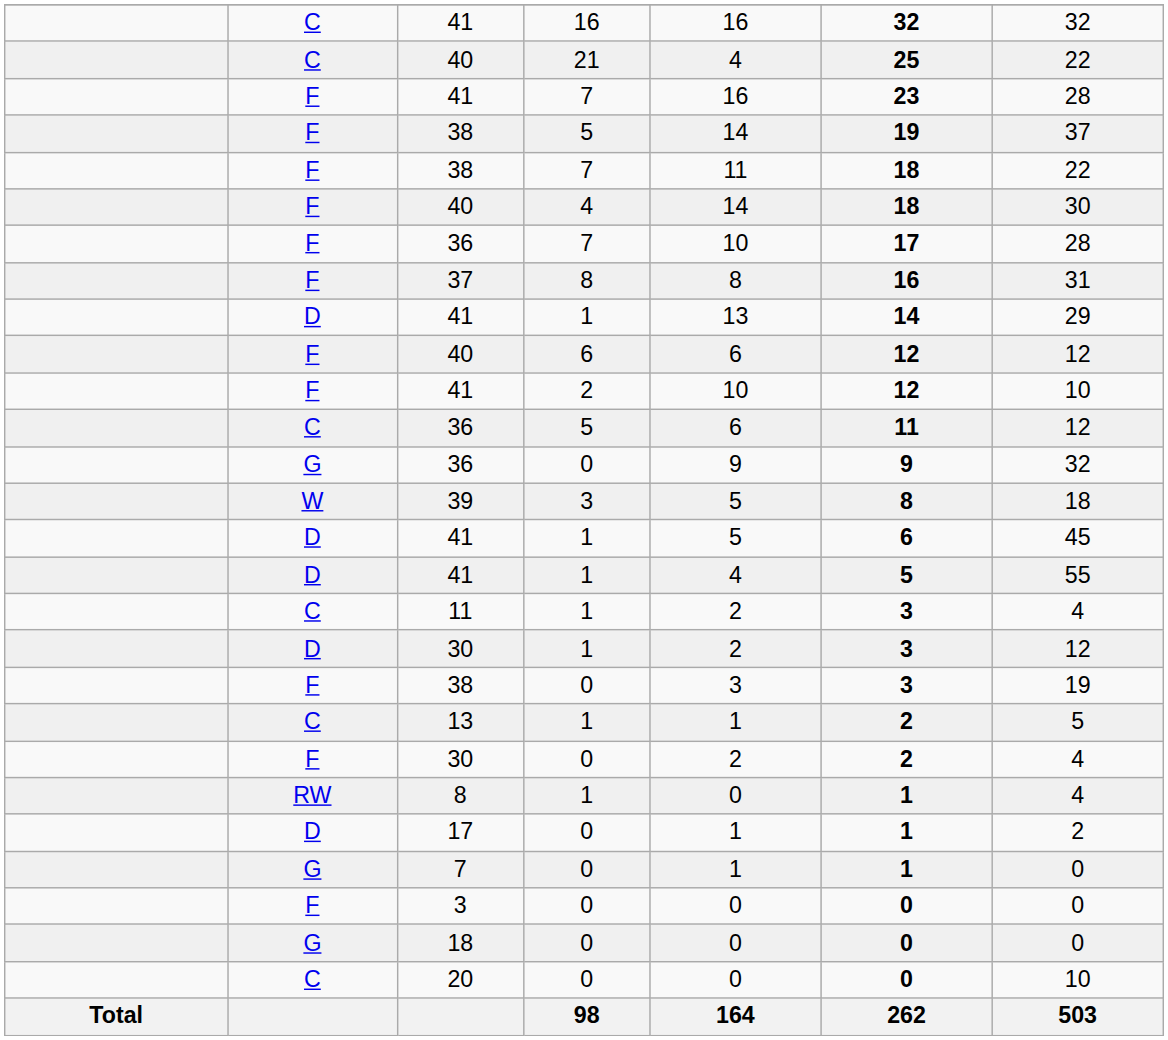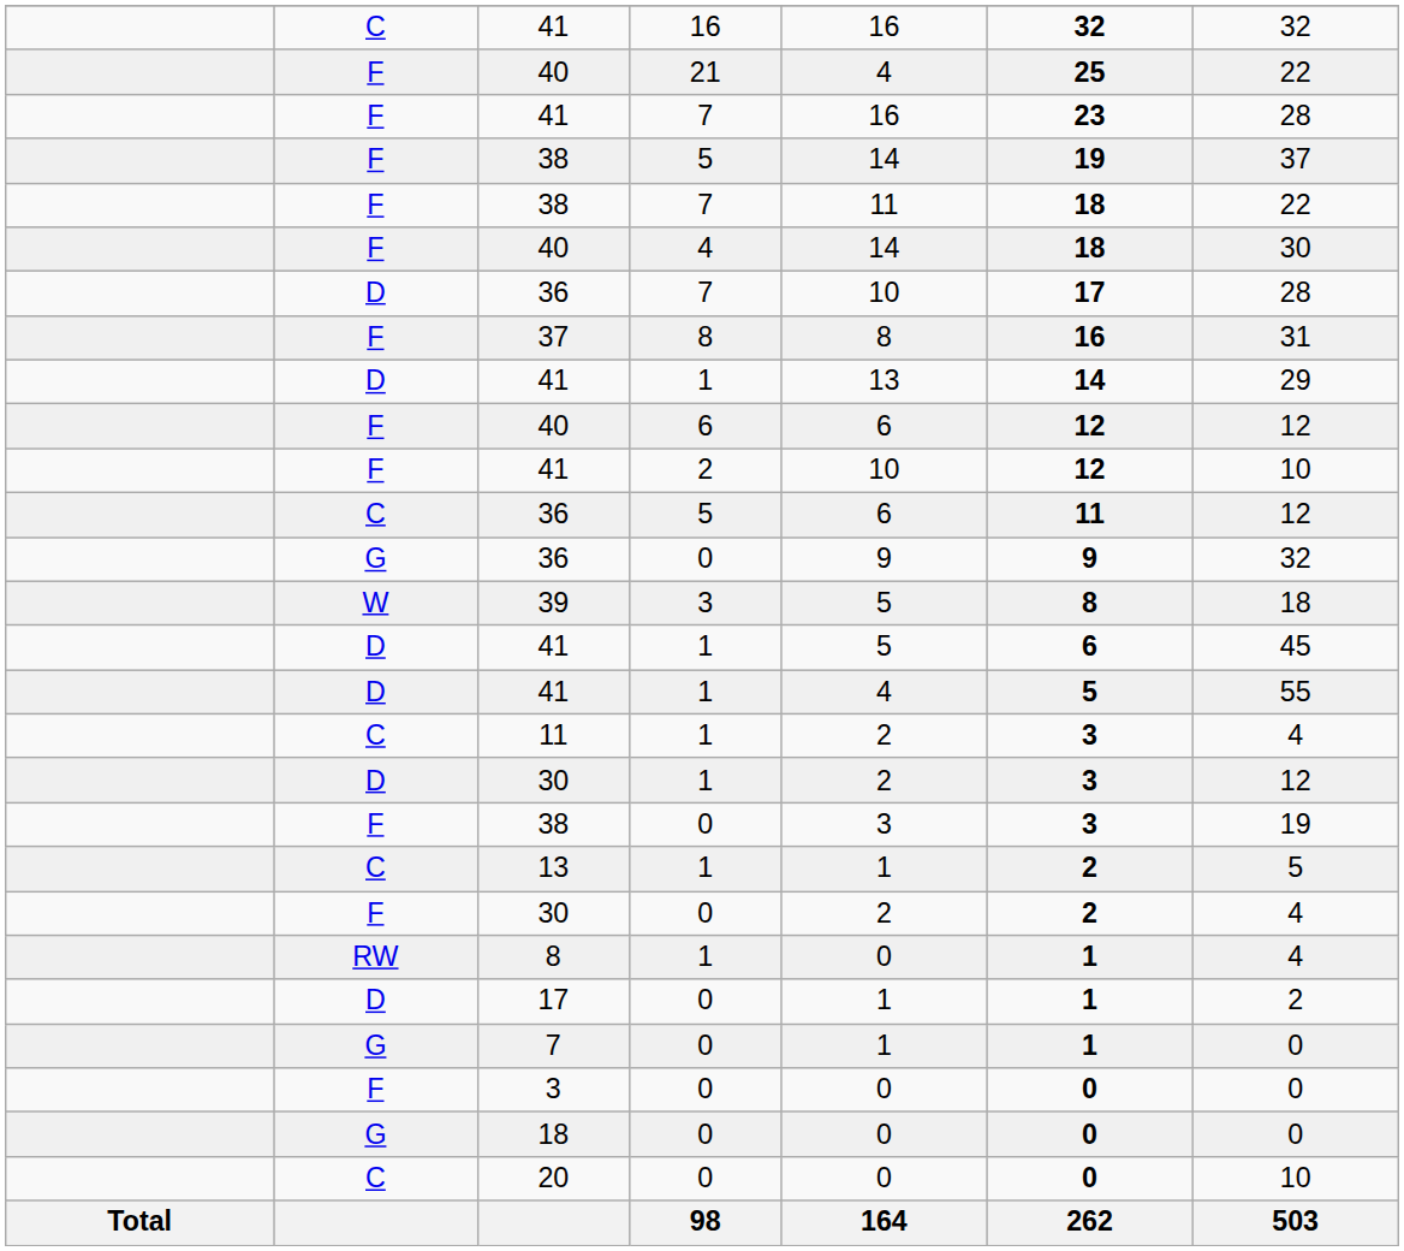40 / 21 | column 2: C -> F
36 / 7 | column 2: F -> D
